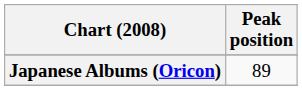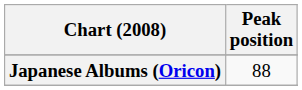Japanese Albums (Oricon) | Peak position: 89 -> 88
